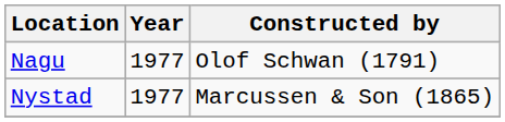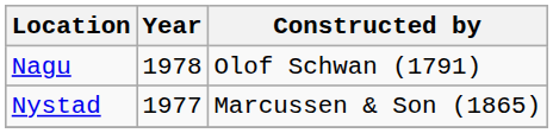Nagu | Year: 1977 -> 1978
